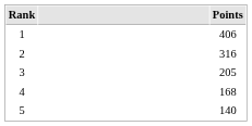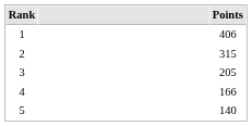2 | Points: 316 -> 315
4 | Points: 168 -> 166
